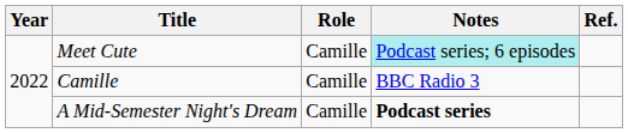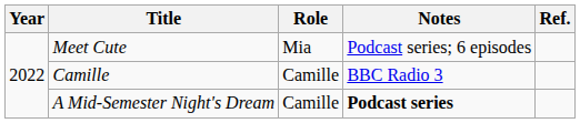Meet Cute | Role: Camille -> Mia
Meet Cute | Notes: paleturquoise background -> no background
